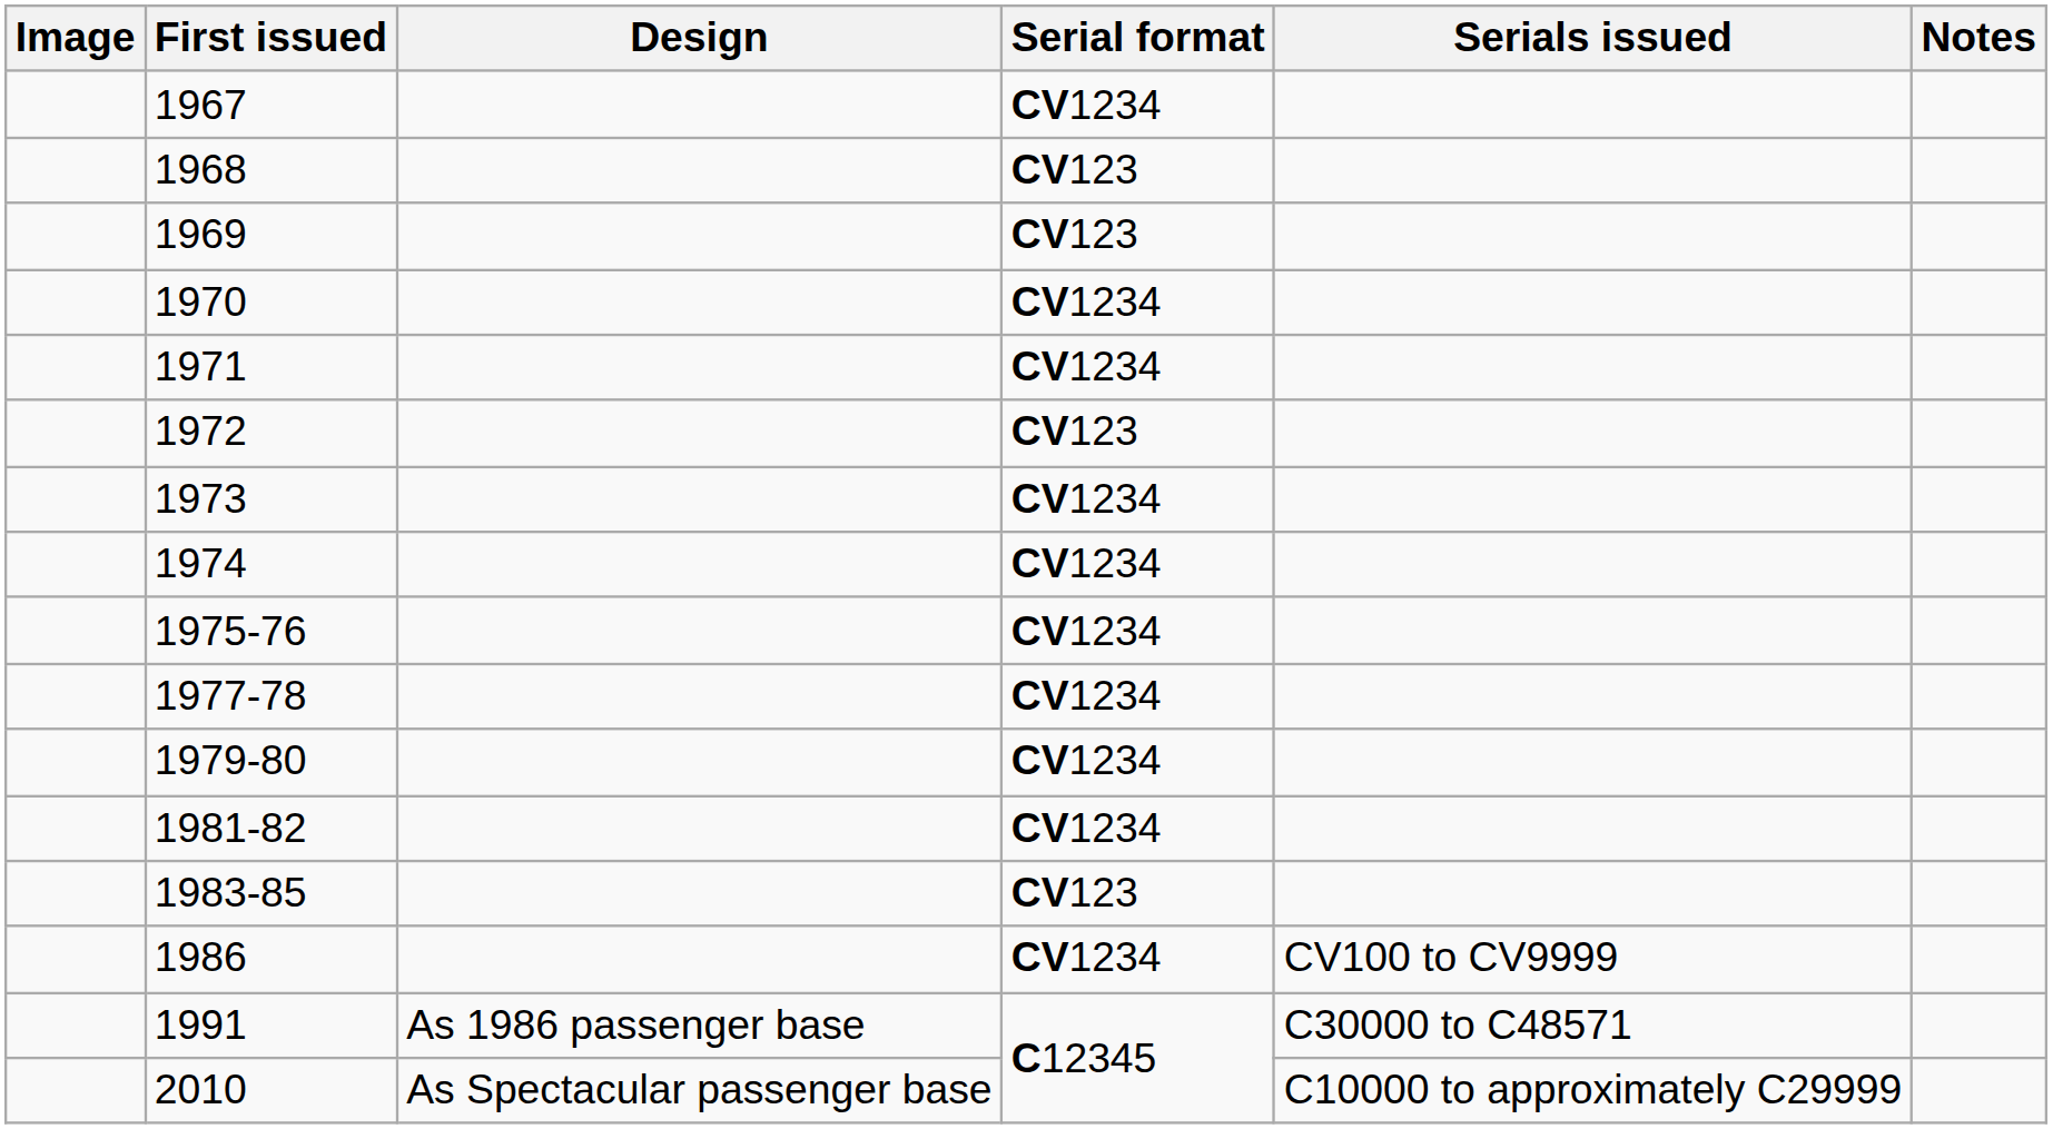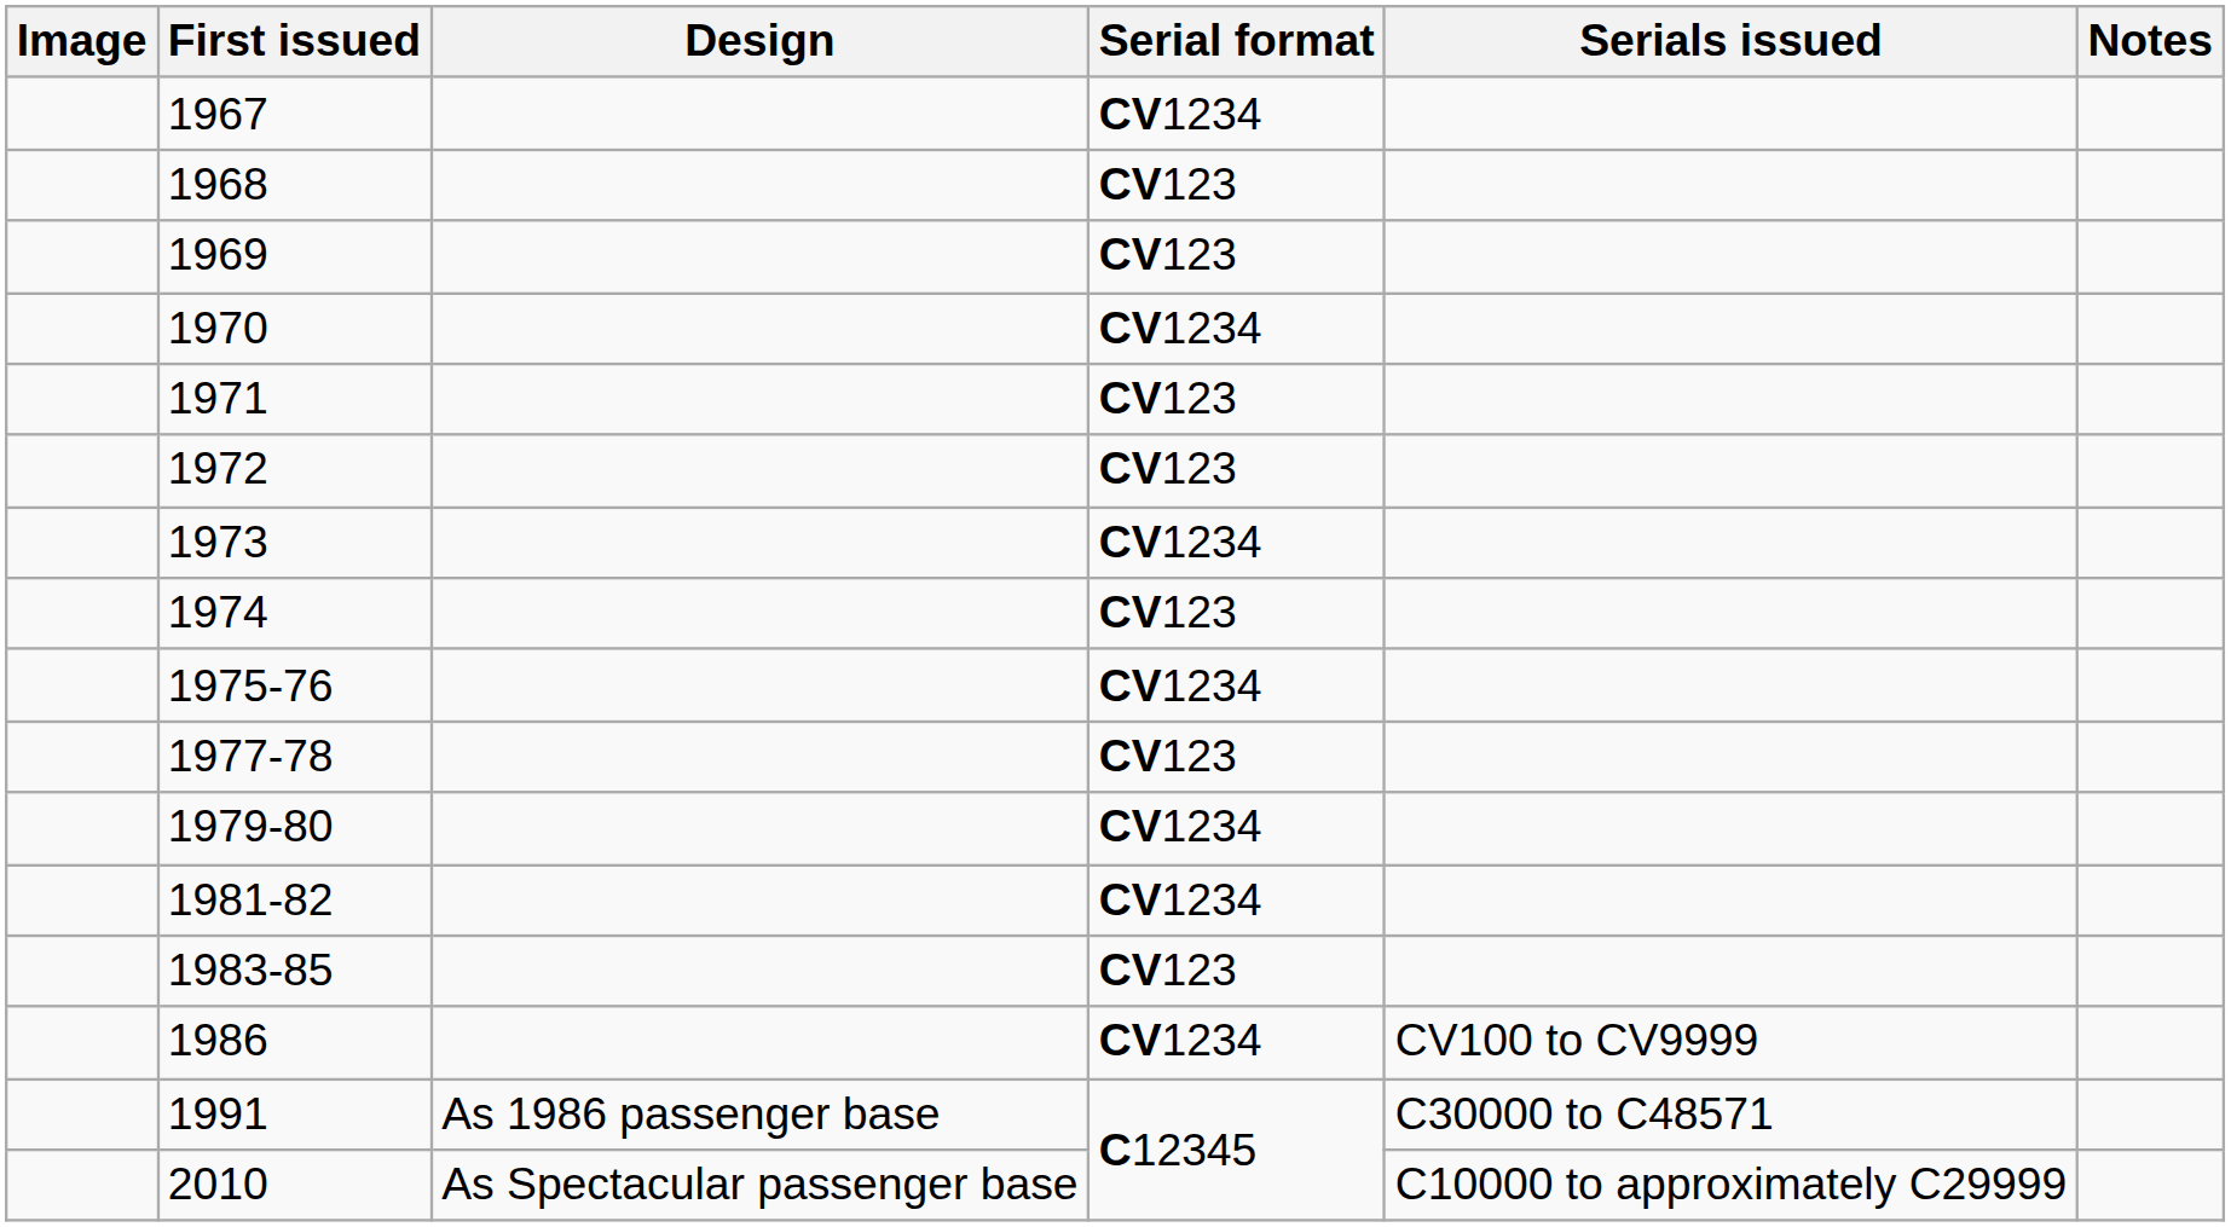1971 | Serial format: CV1234 -> CV123
1974 | Serial format: CV1234 -> CV123
1977-78 | Serial format: CV1234 -> CV123
